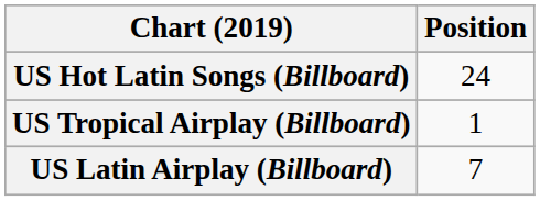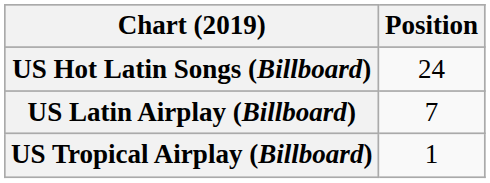rows swapped: US Latin Airplay (Billboard) <-> US Tropical Airplay (Billboard)
